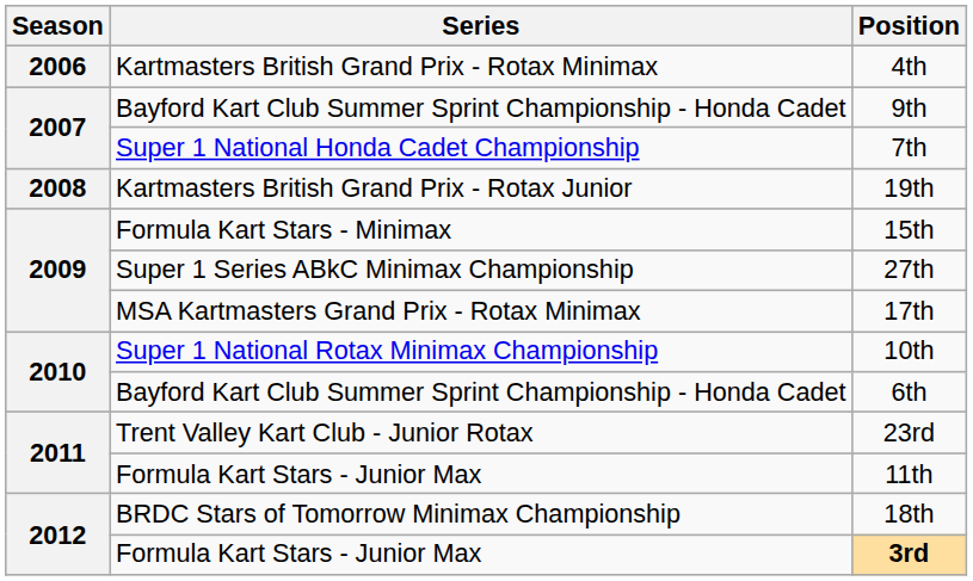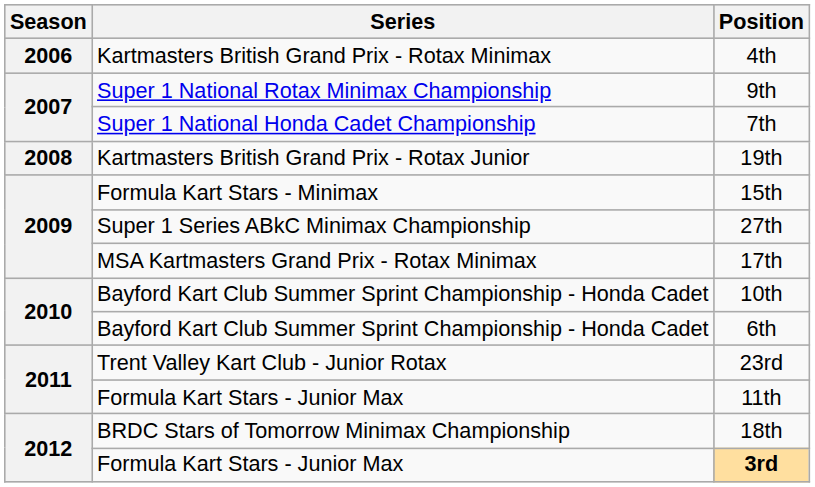9th | Series: Bayford Kart Club Summer Sprint Championship - Honda Cadet -> Super 1 National Rotax Minimax Championship
10th | Series: Super 1 National Rotax Minimax Championship -> Bayford Kart Club Summer Sprint Championship - Honda Cadet
